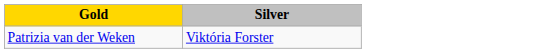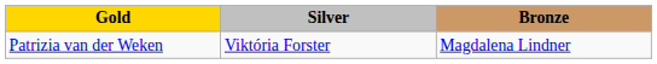+ column: Bronze | Magdalena Lindner
